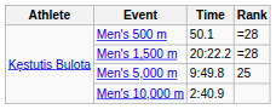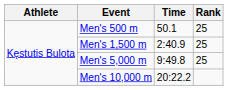Men's 500 m | Rank: =28 -> 25
Men's 1,500 m | Time: 20:22.2 -> 2:40.9
Men's 1,500 m | Rank: =28 -> 25
Men's 10,000 m | Time: 2:40.9 -> 20:22.2
